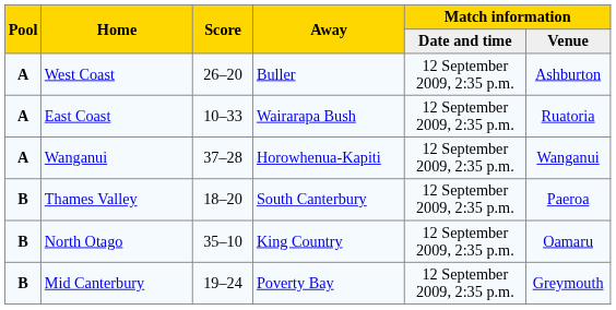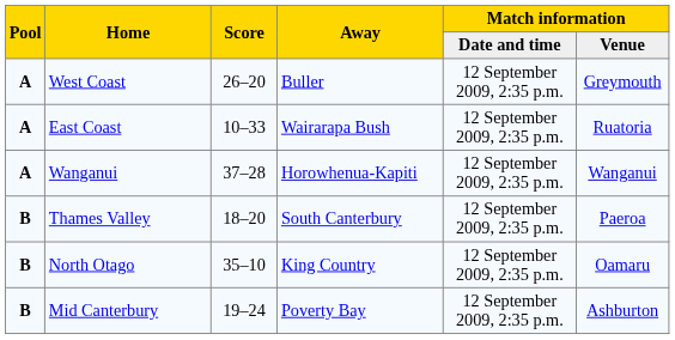West Coast | Match information / Venue: Ashburton -> Greymouth
Mid Canterbury | Match information / Venue: Greymouth -> Ashburton
